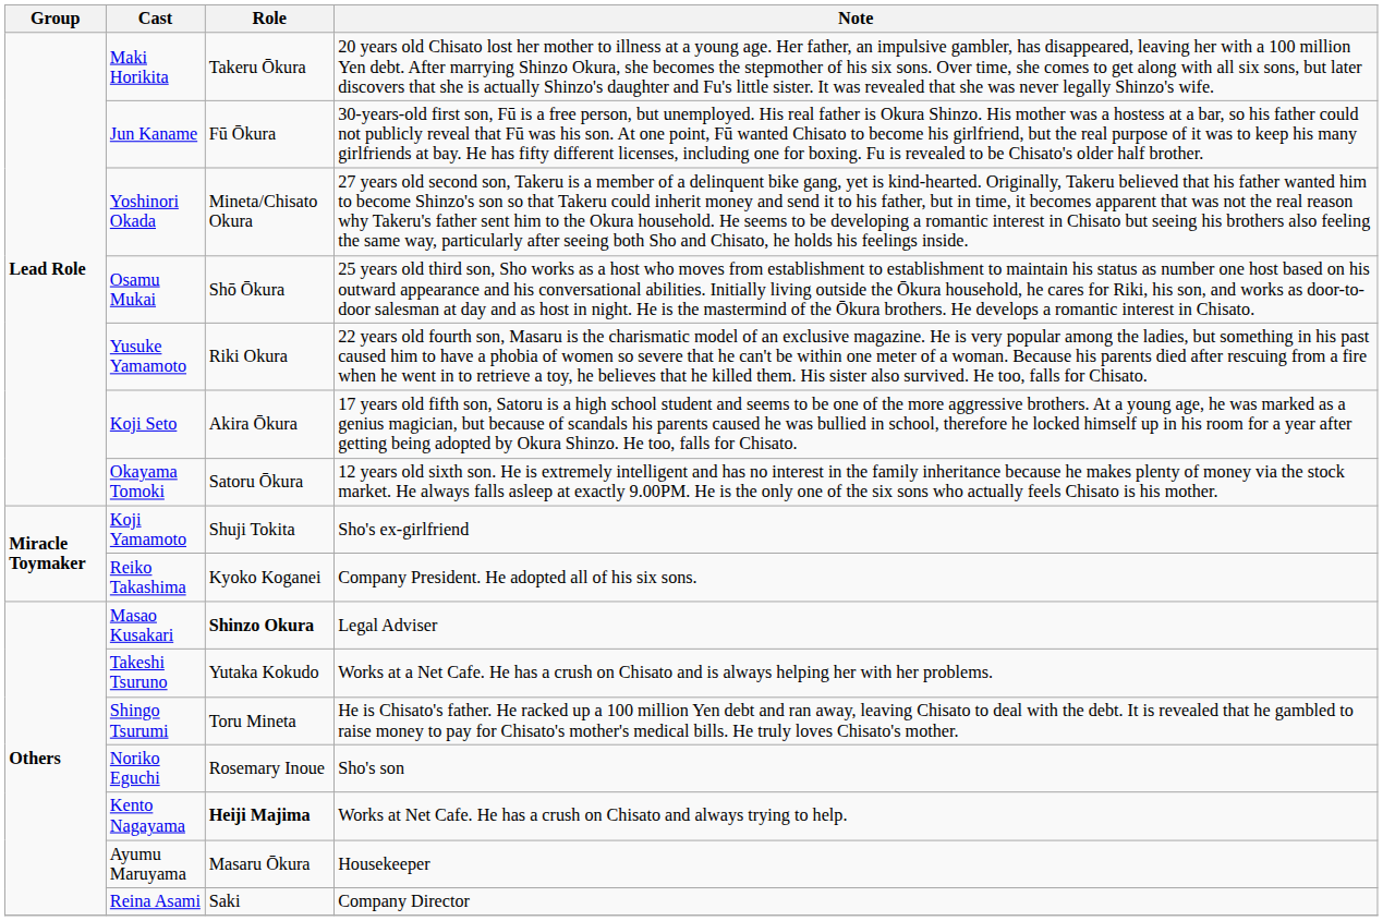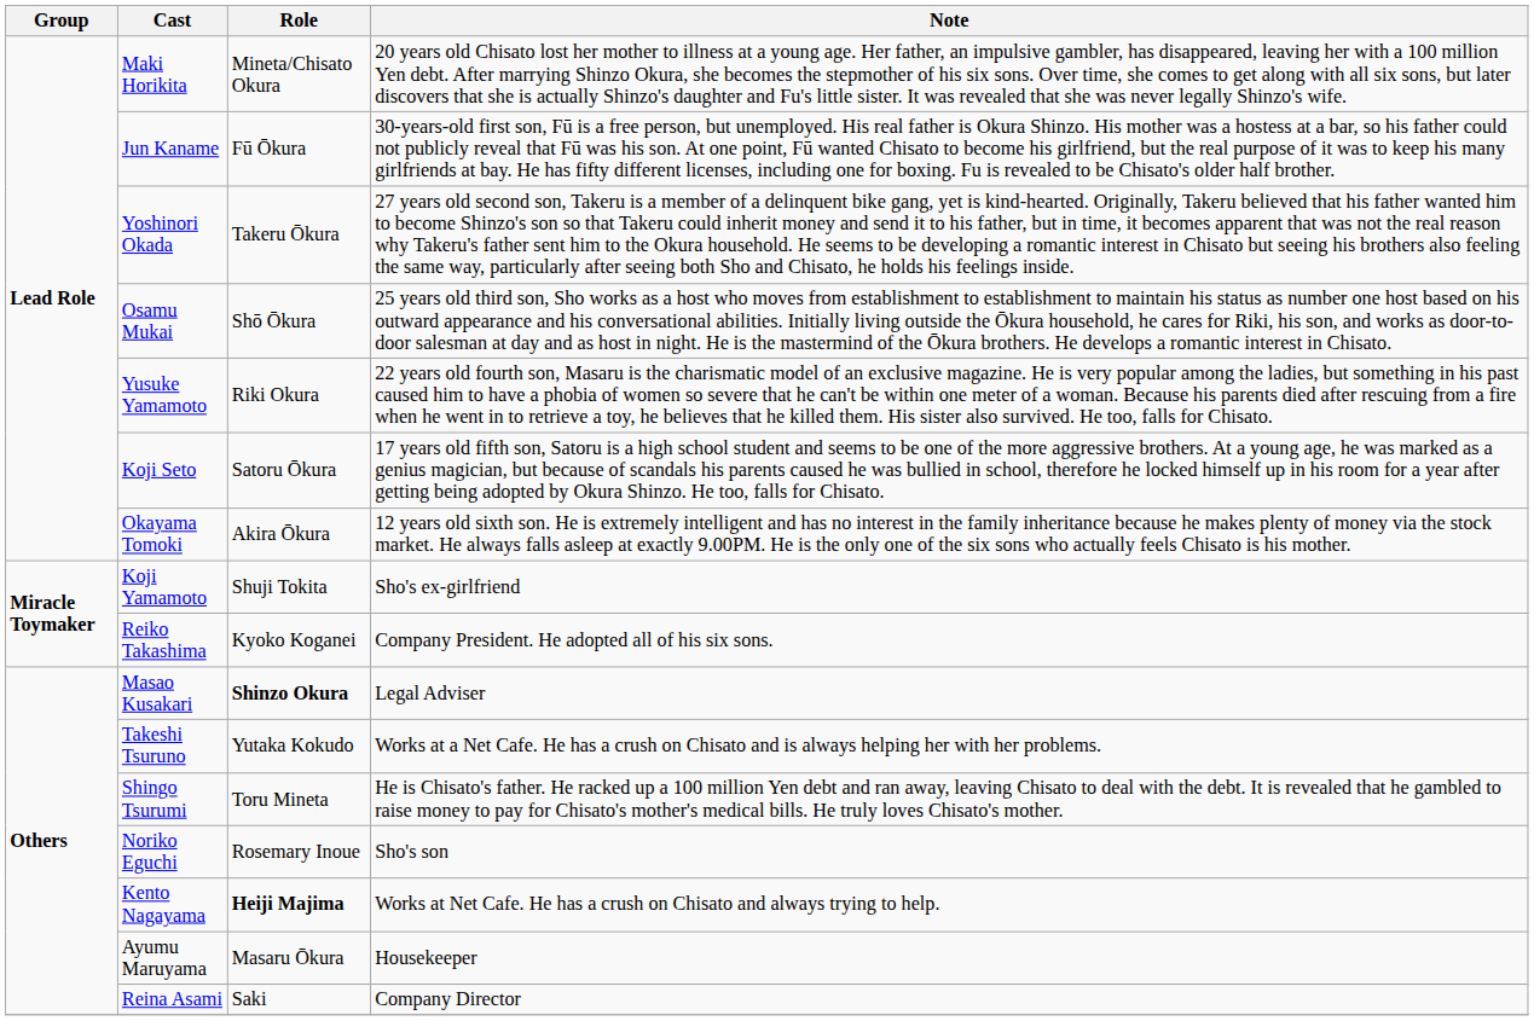Maki Horikita | Role: Takeru Ōkura -> Mineta/Chisato Okura
Yoshinori Okada | Role: Mineta/Chisato Okura -> Takeru Ōkura
Koji Seto | Role: Akira Ōkura -> Satoru Ōkura
Okayama Tomoki | Role: Satoru Ōkura -> Akira Ōkura
